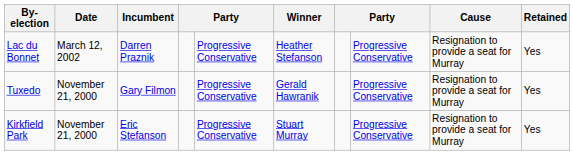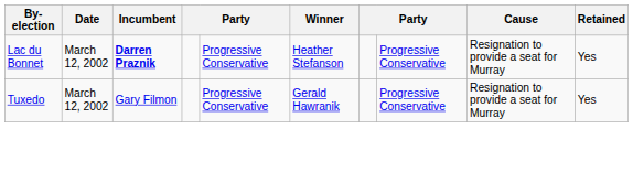Lac du Bonnet | Incumbent: normal -> bold
Tuxedo | Date: November 21, 2000 -> March 12, 2002
- row: Kirkfield Park | November 21, 2000 | Eric Stefanson | Progressive Conservative | Stuart Murray | Progressive Conservative | Resignation to provide a seat for Murray | Yes
